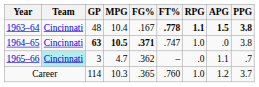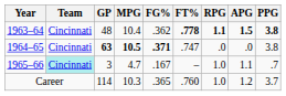1963–64 | FG%: .167 -> .362
1964–65 | RPG: 1.0 -> .0
1965–66 | FG%: .362 -> .167
1965–66 | RPG: .0 -> 1.0
